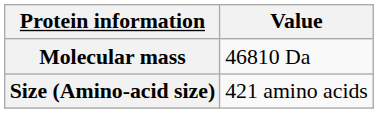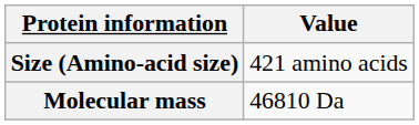rows swapped: Molecular mass <-> Size (Amino-acid size)
